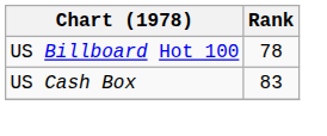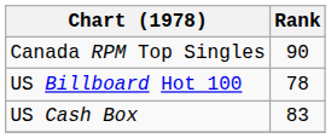+ row: Canada RPM Top Singles | 90
